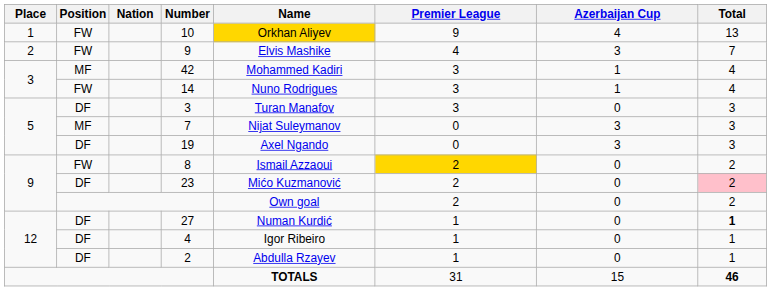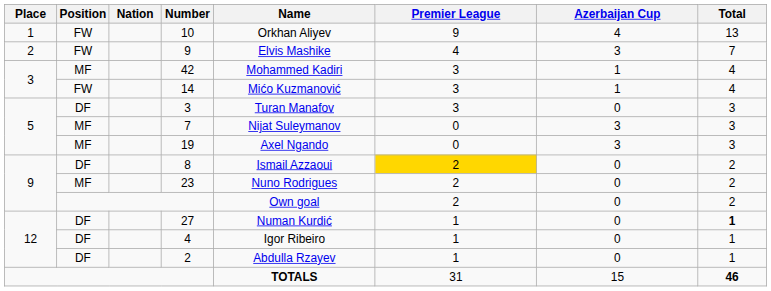10 | Name: gold background -> no background
14 | Name: Nuno Rodrigues -> Mićo Kuzmanović
19 | Position: DF -> MF
8 | Position: FW -> DF
23 | Position: DF -> MF
23 | Name: Mićo Kuzmanović -> Nuno Rodrigues
23 | Total: pink background -> no background
